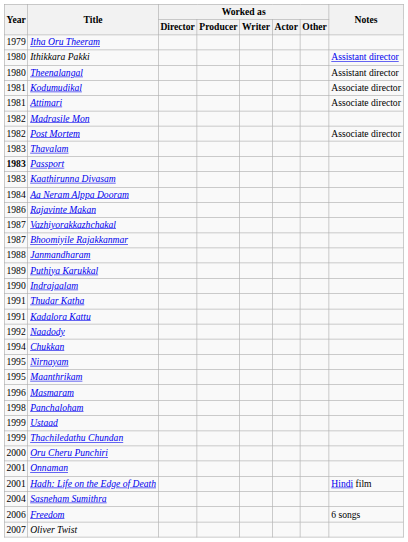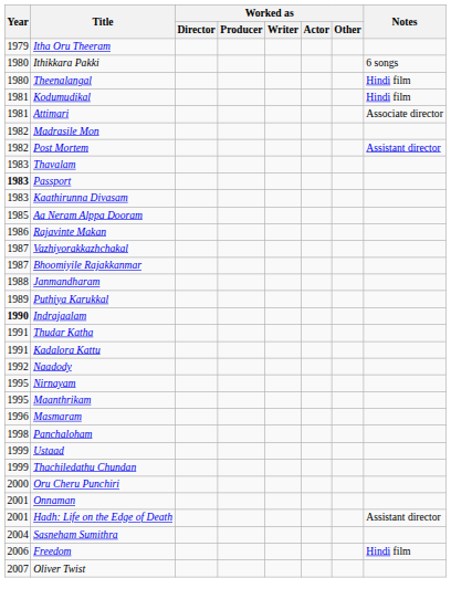Ithikkara Pakki | Notes: Assistant director -> 6 songs
Theenalangal | Notes: Assistant director -> Hindi film
Kodumudikal | Notes: Associate director -> Hindi film
Post Mortem | Notes: Associate director -> Assistant director
Aa Neram Alppa Dooram | Year: 1984 -> 1985
Indrajaalam | Year: normal -> bold
- row: 1994 | Chukkan
Hadh: Life on the Edge of Death | Notes: Hindi film -> Assistant director
Freedom | Notes: 6 songs -> Hindi film
